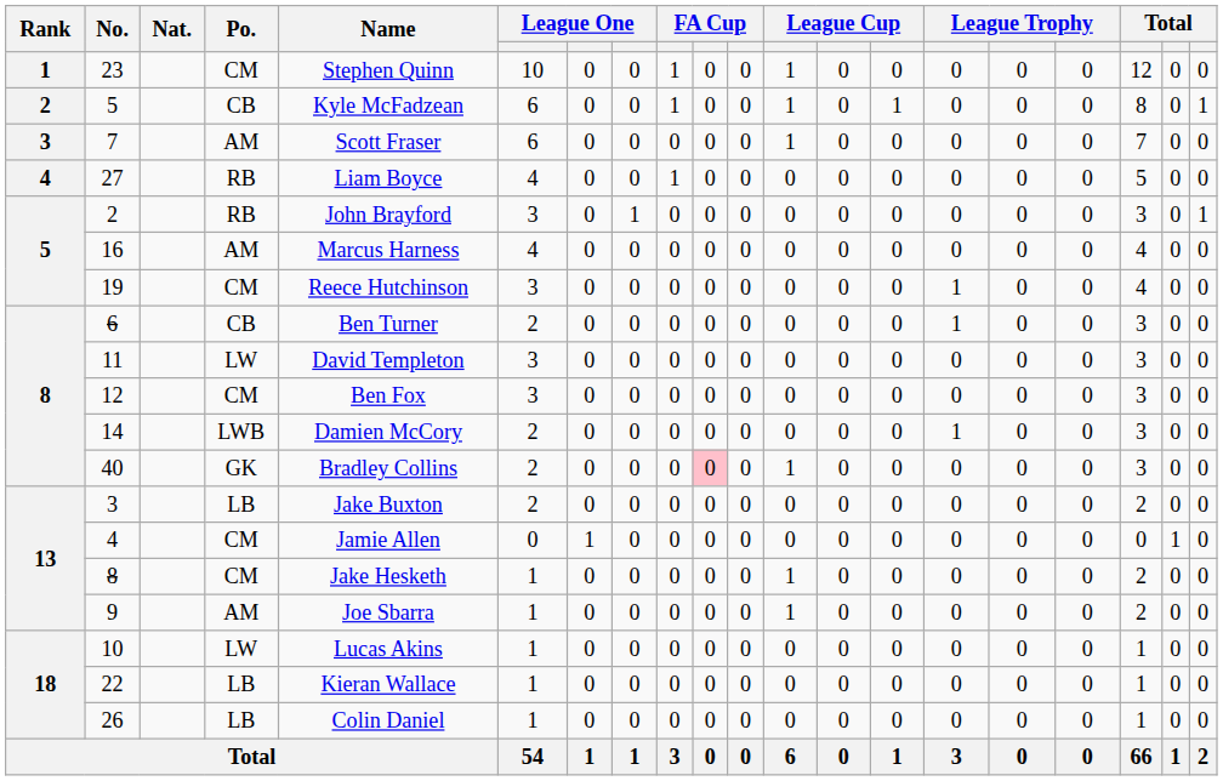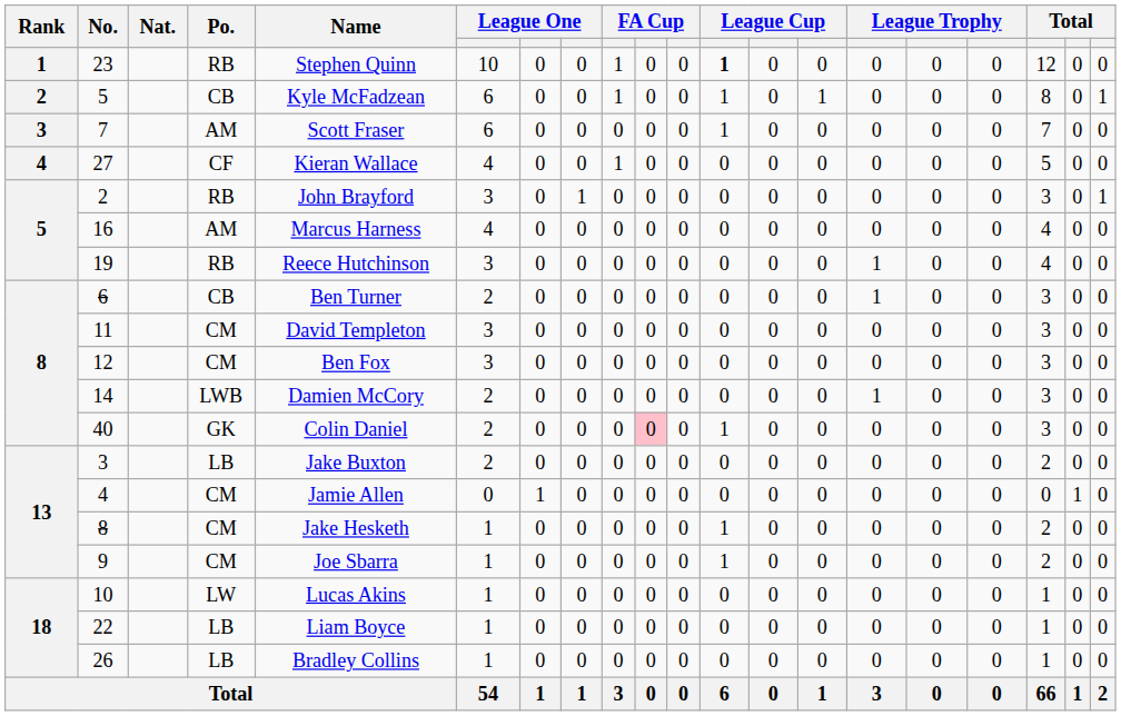23 | Po.: CM -> RB
23 | column 12: normal -> bold
27 | Po.: RB -> CF
27 | Name: Liam Boyce -> Kieran Wallace
19 | Po.: CM -> RB
11 | Po.: LW -> CM
40 | Name: Bradley Collins -> Colin Daniel
9 | Po.: AM -> CM
22 | Name: Kieran Wallace -> Liam Boyce
26 | Name: Colin Daniel -> Bradley Collins
